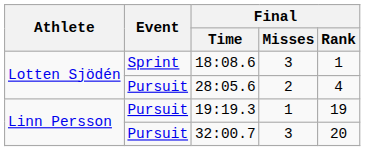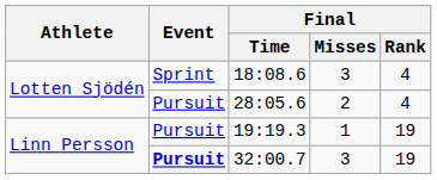18:08.6 | Final / Rank: 1 -> 4
32:00.7 | Event: normal -> bold
32:00.7 | Final / Rank: 20 -> 19
